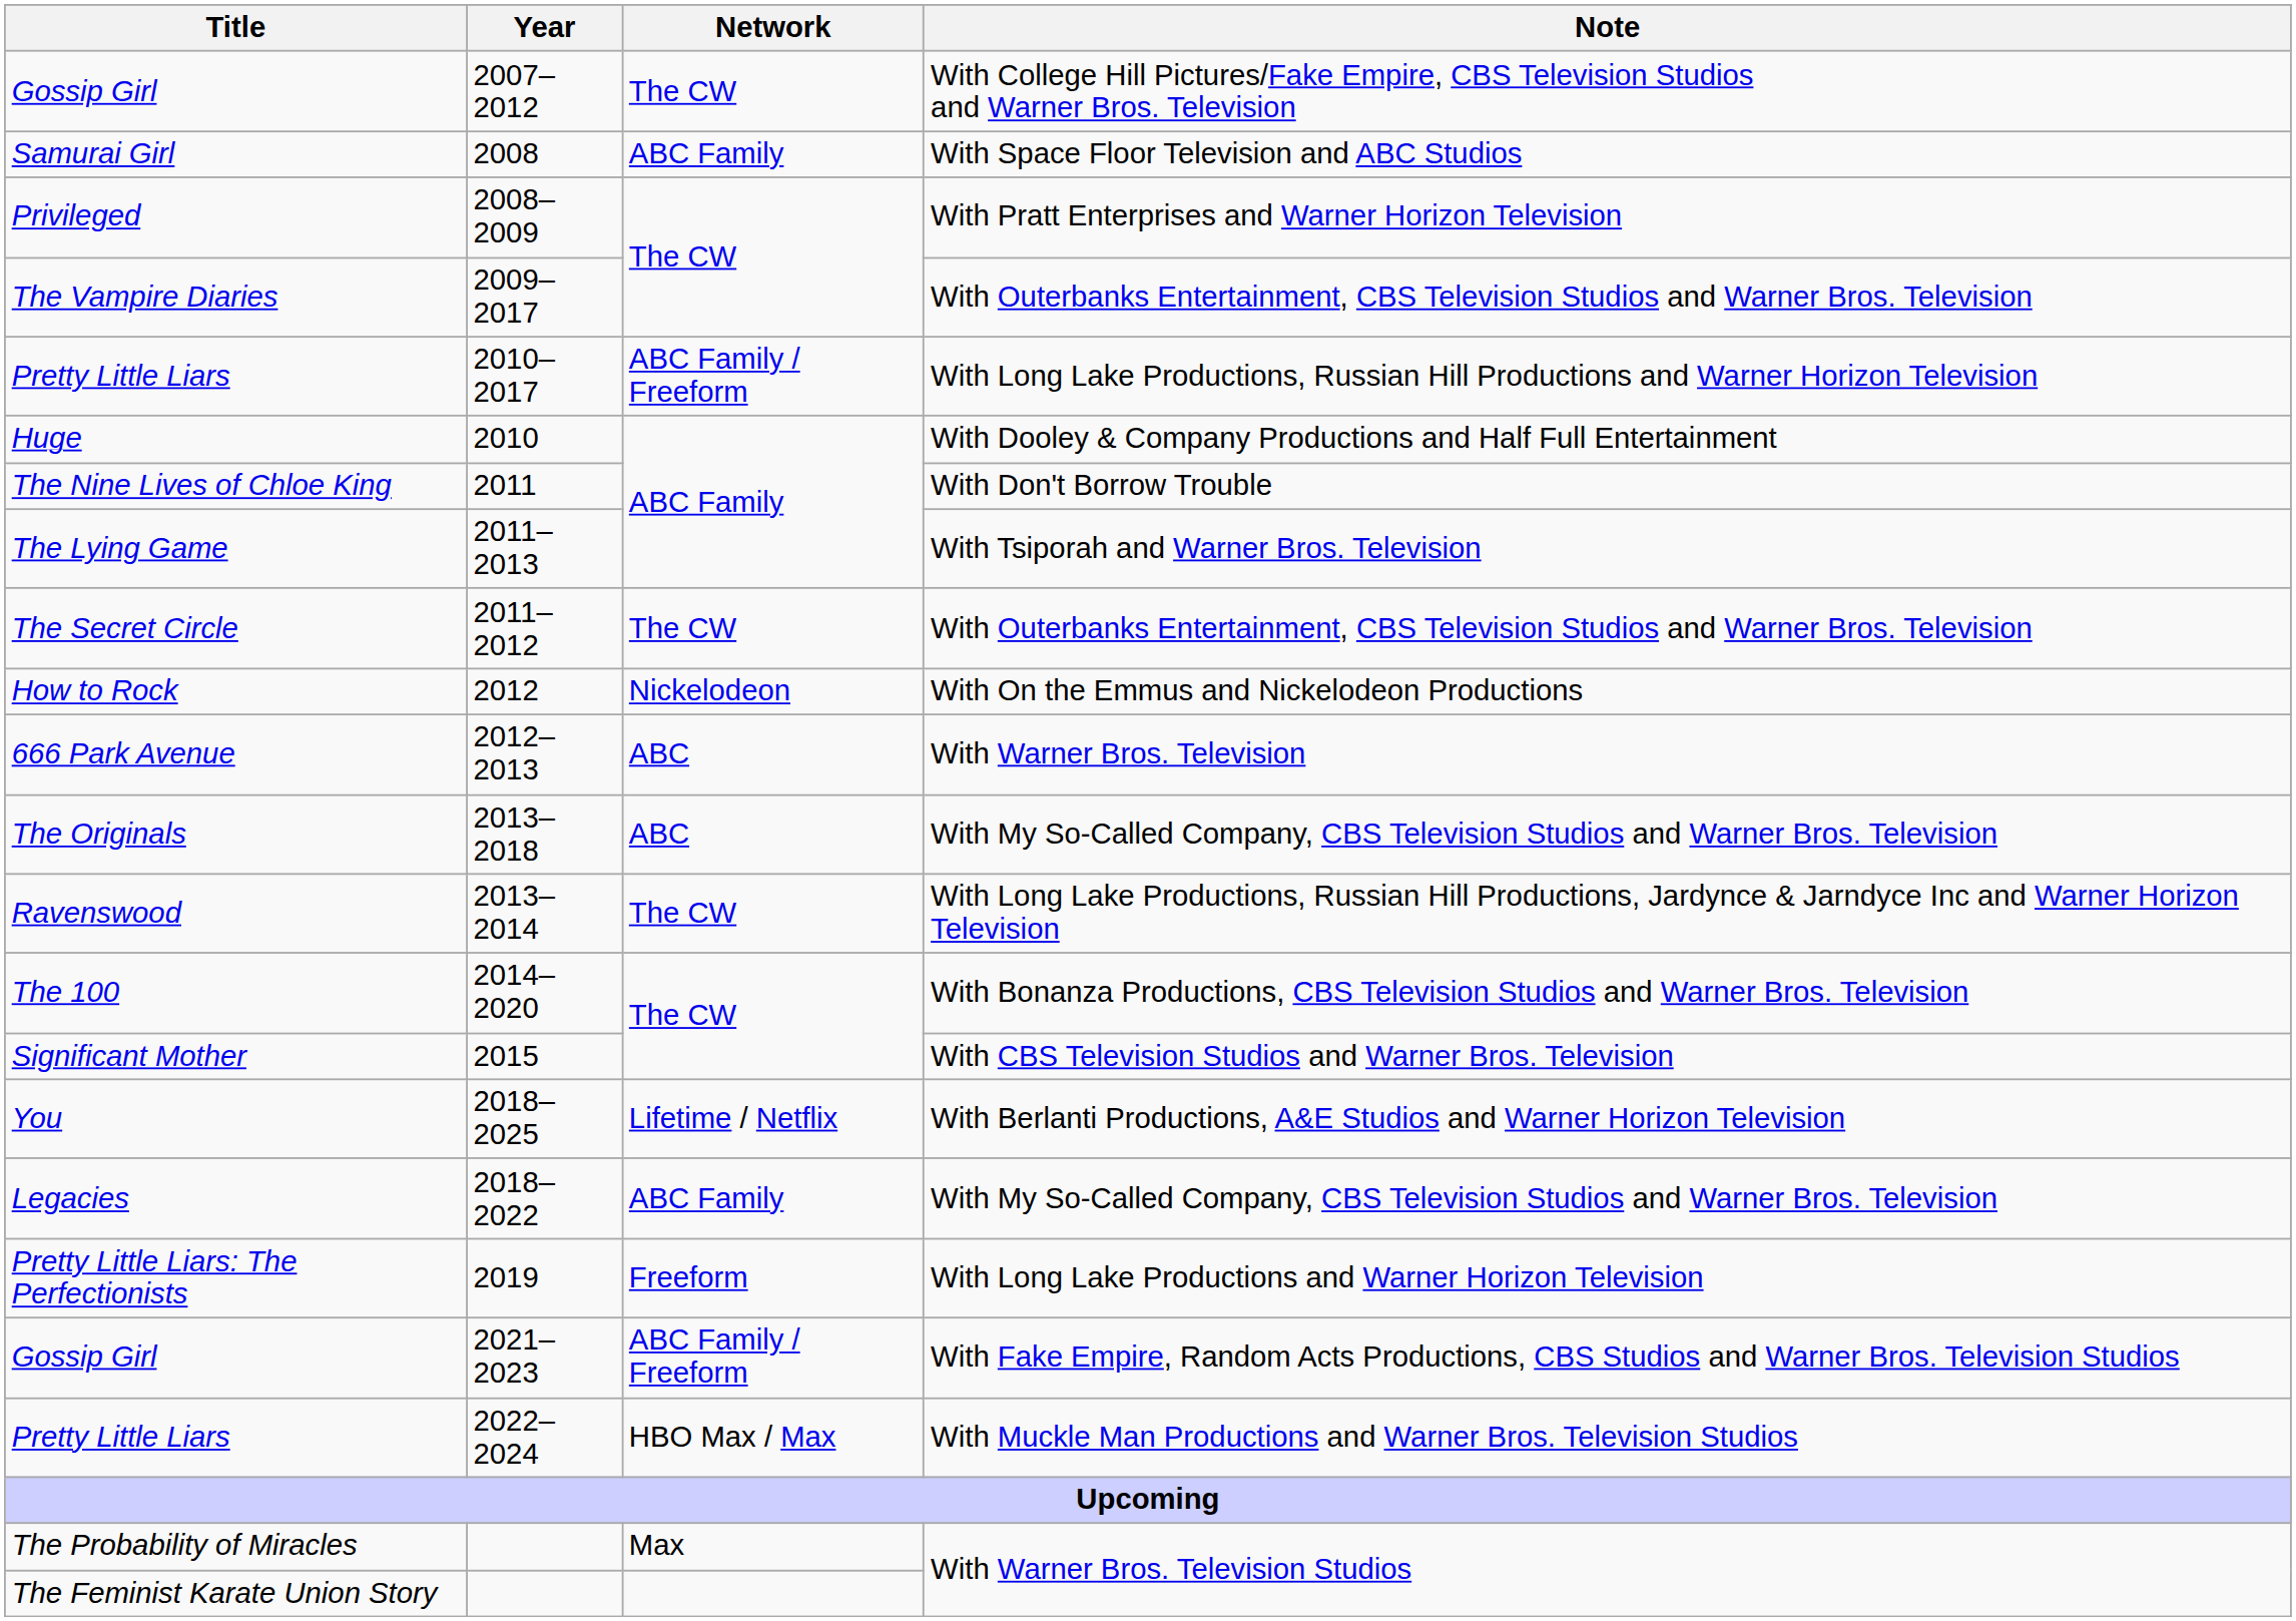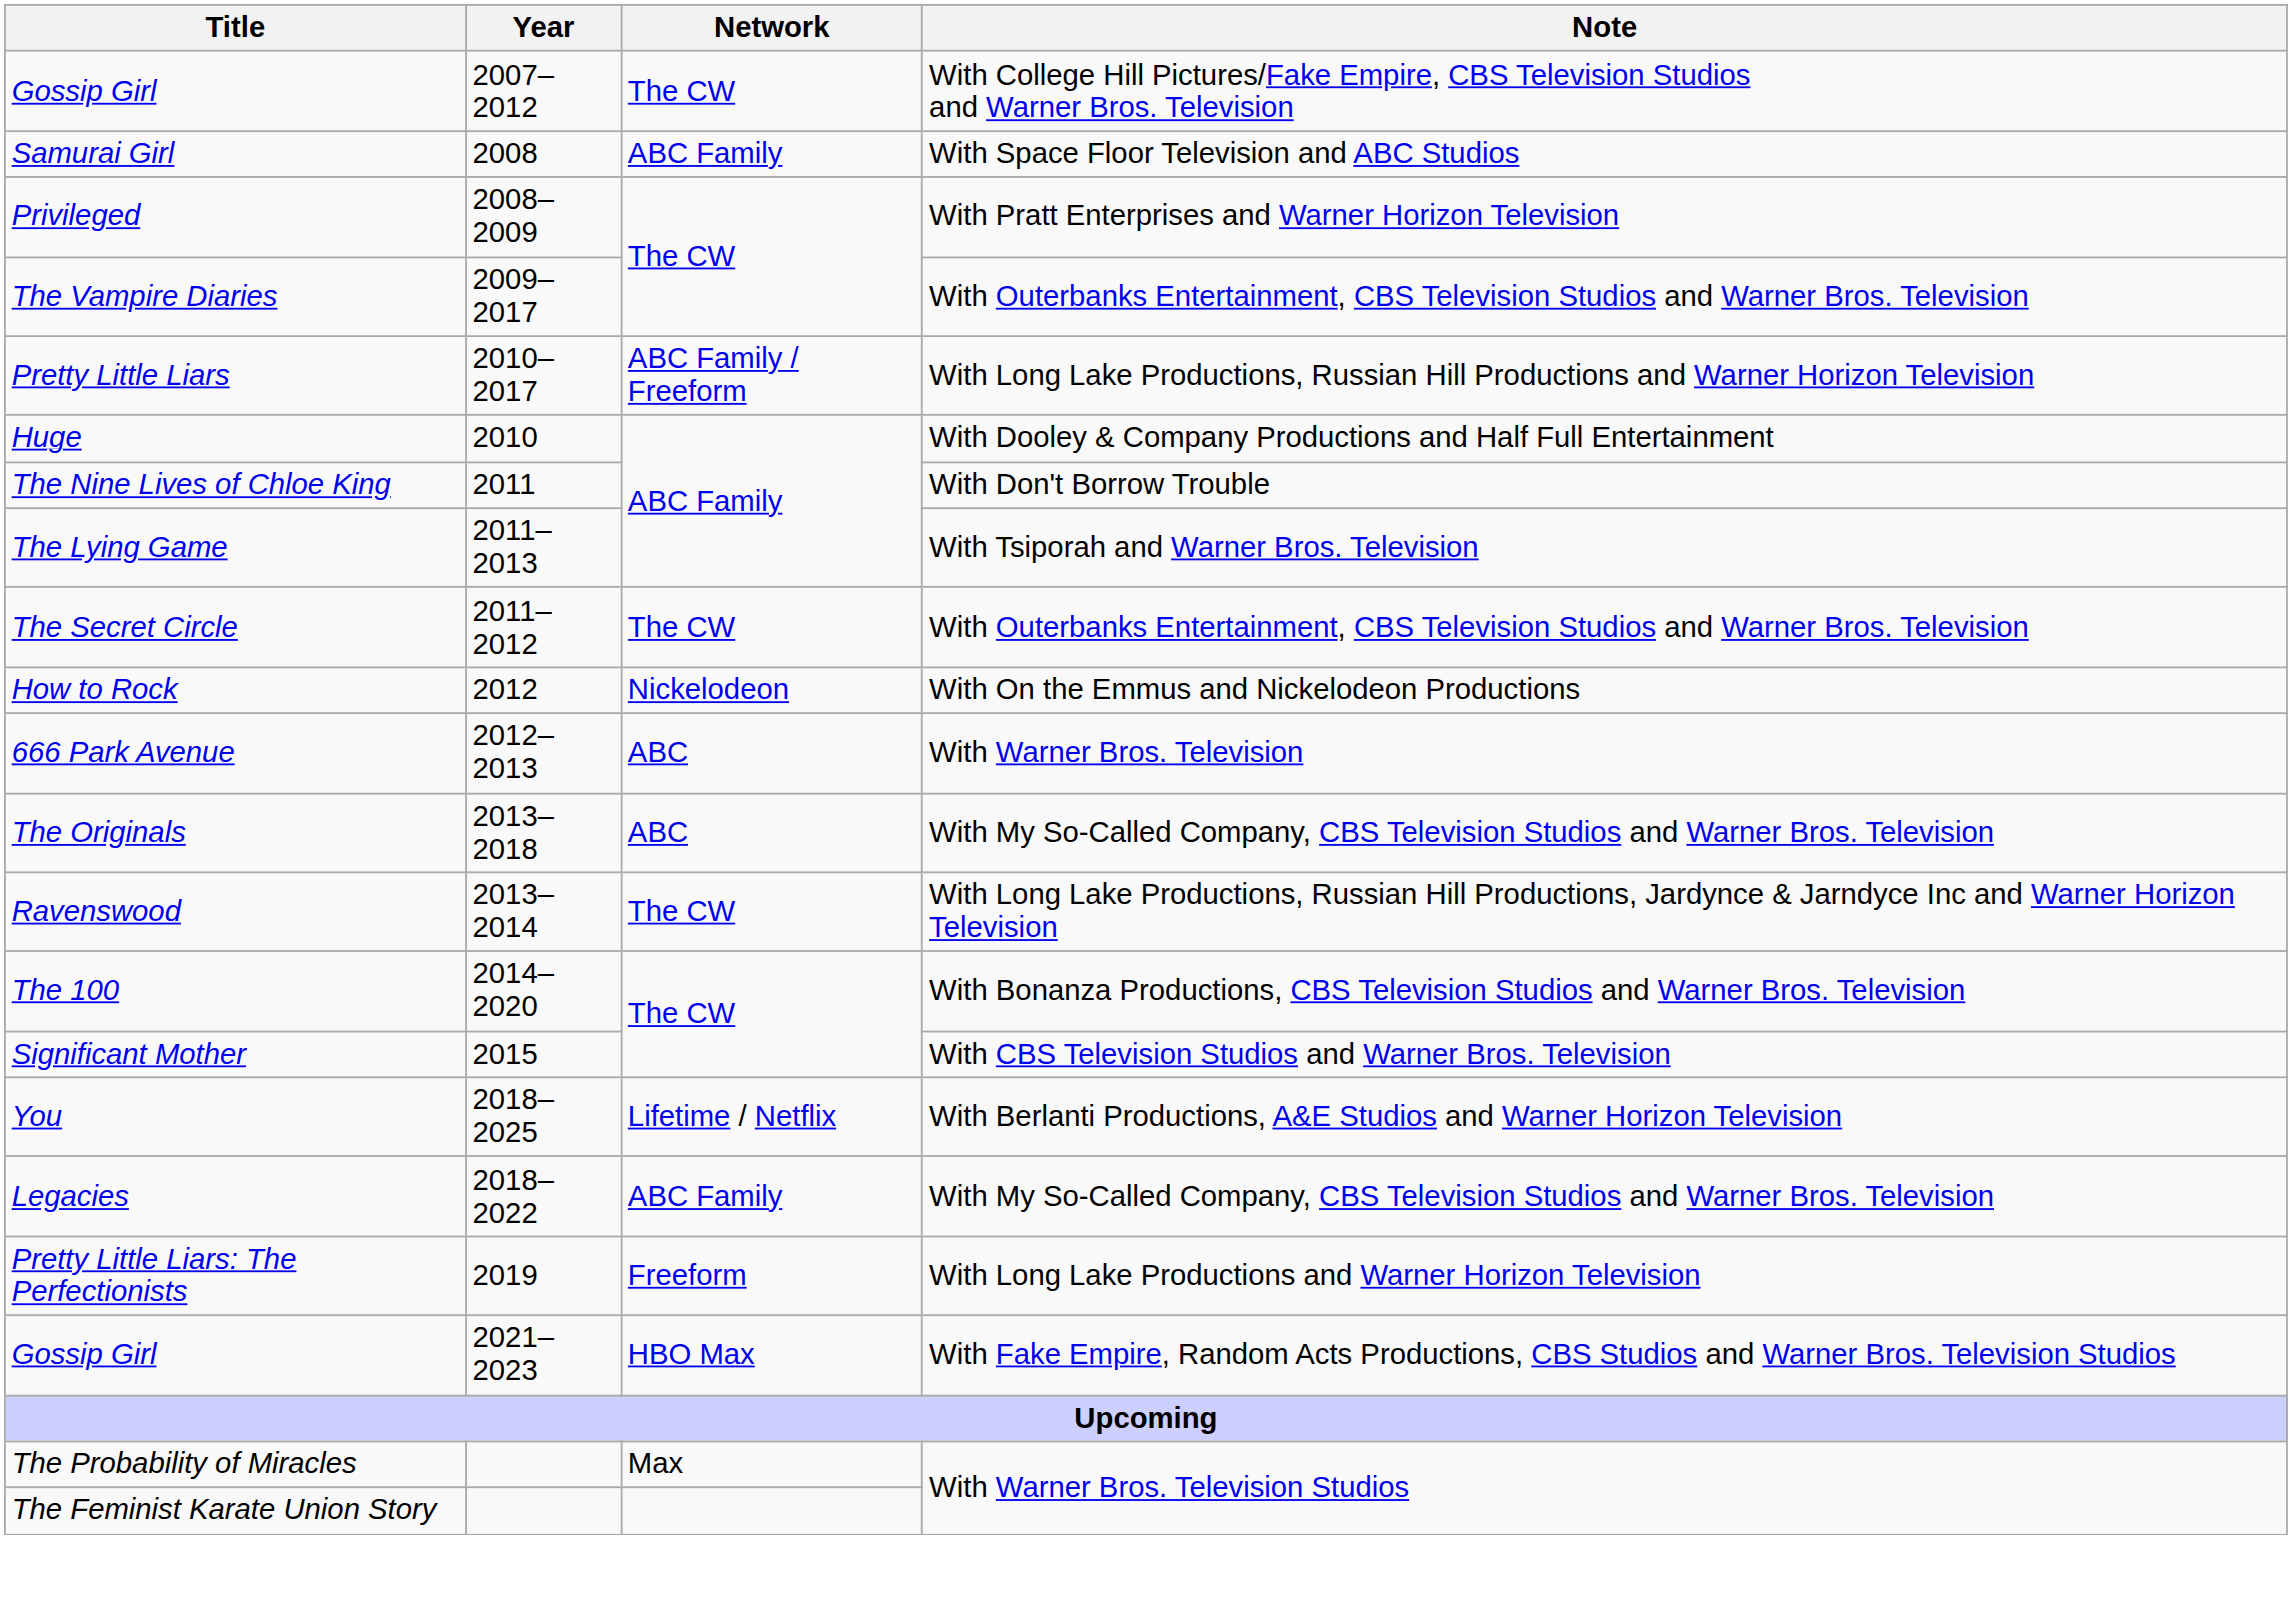Gossip Girl / 2021–2023 | Network: ABC Family / Freeform -> HBO Max
- row: Pretty Little Liars | 2022–2024 | HBO Max / Max | With Muckle Man Productions and Warner Bros. Television Studios
